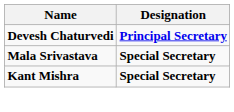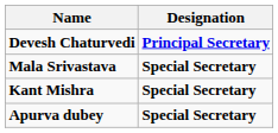+ row: Apurva dubey | Special Secretary
